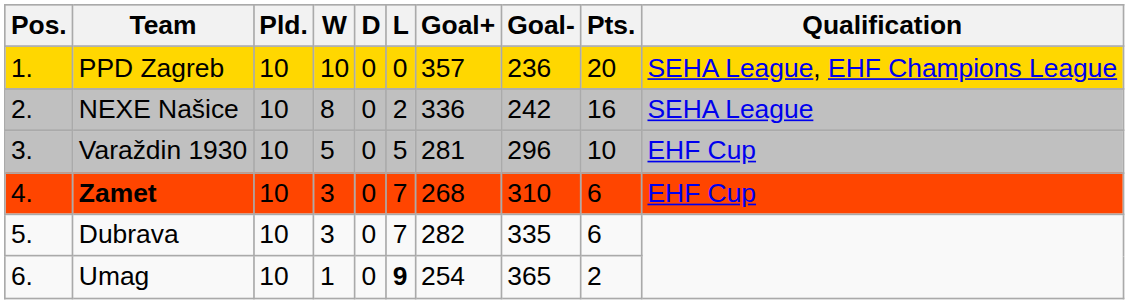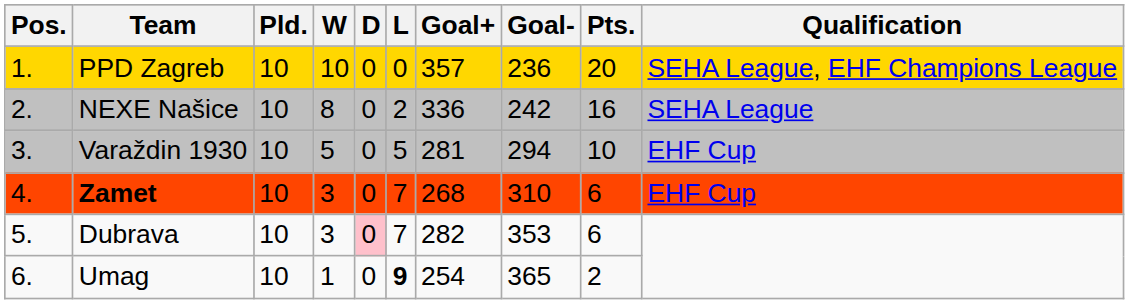Varaždin 1930 | Goal-: 296 -> 294
Dubrava | D: no background -> pink background
Dubrava | Goal-: 335 -> 353
